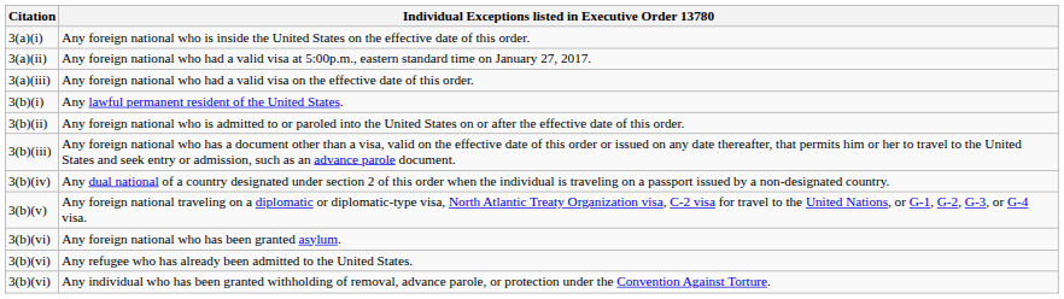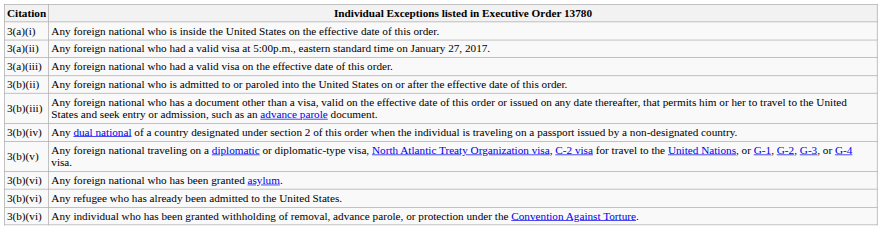- row: 3(b)(i) | Any lawful permanent resident of the United States.
